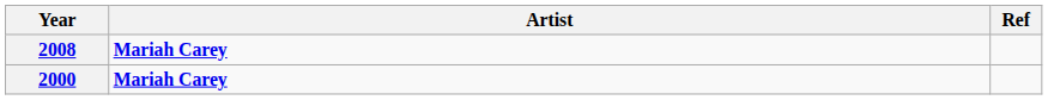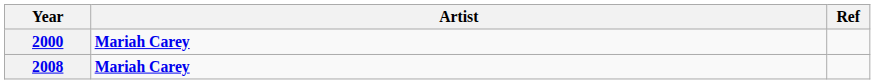rows swapped: 2000 <-> 2008
